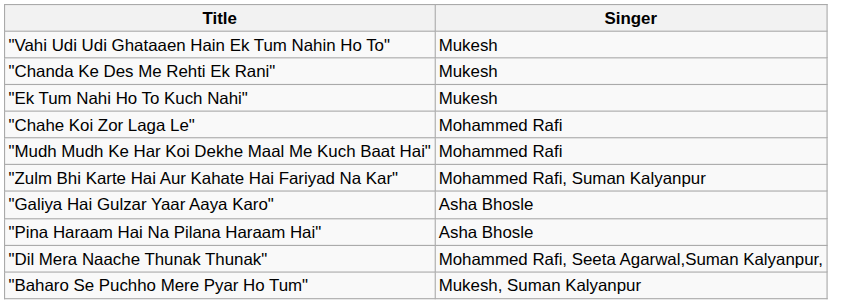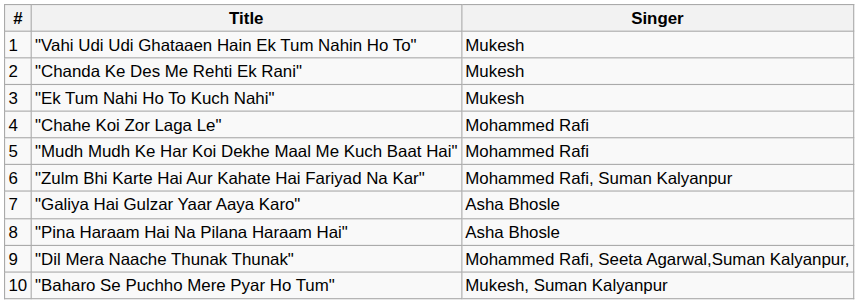+ column: # | 1 | 2 | 3 | 4 | 5 | 6 | 7 | 8 | 9 | 10
